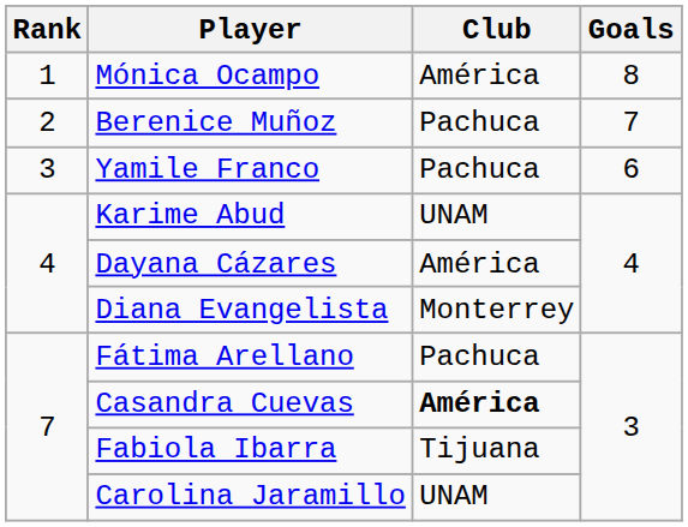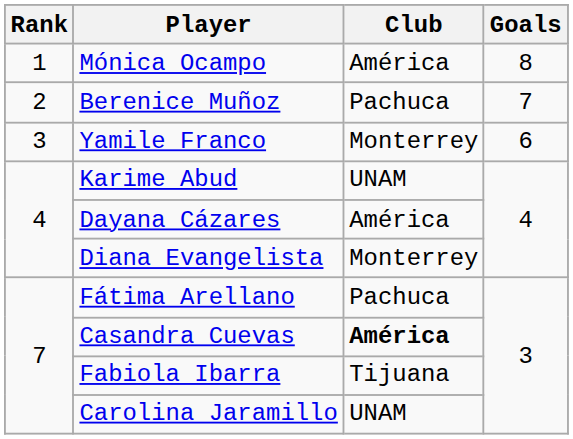Yamile Franco | Club: Pachuca -> Monterrey
